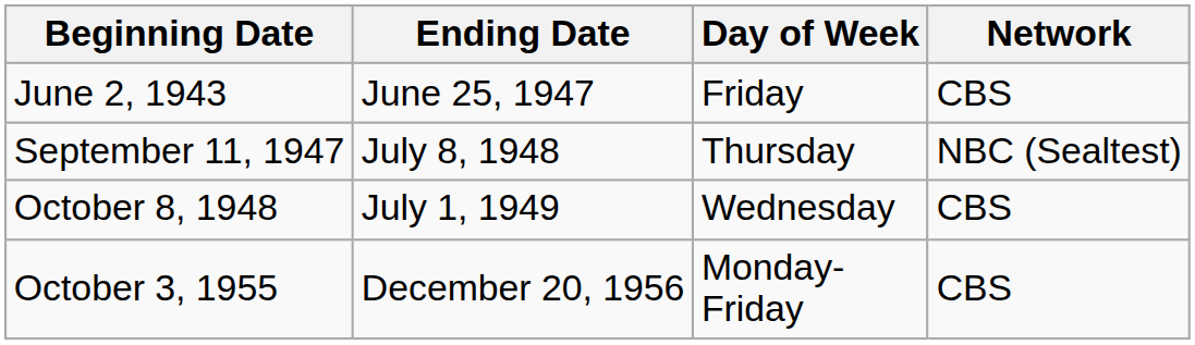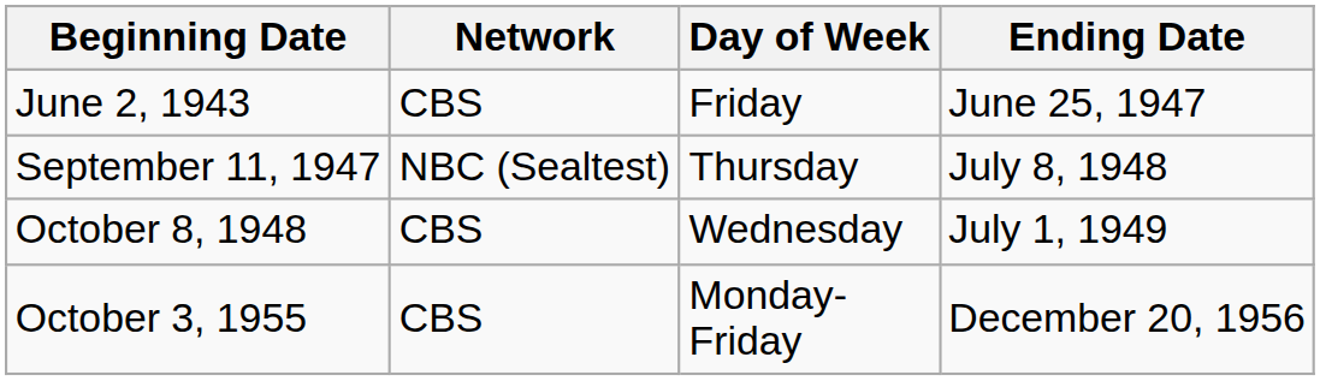columns swapped: Ending Date <-> Network
